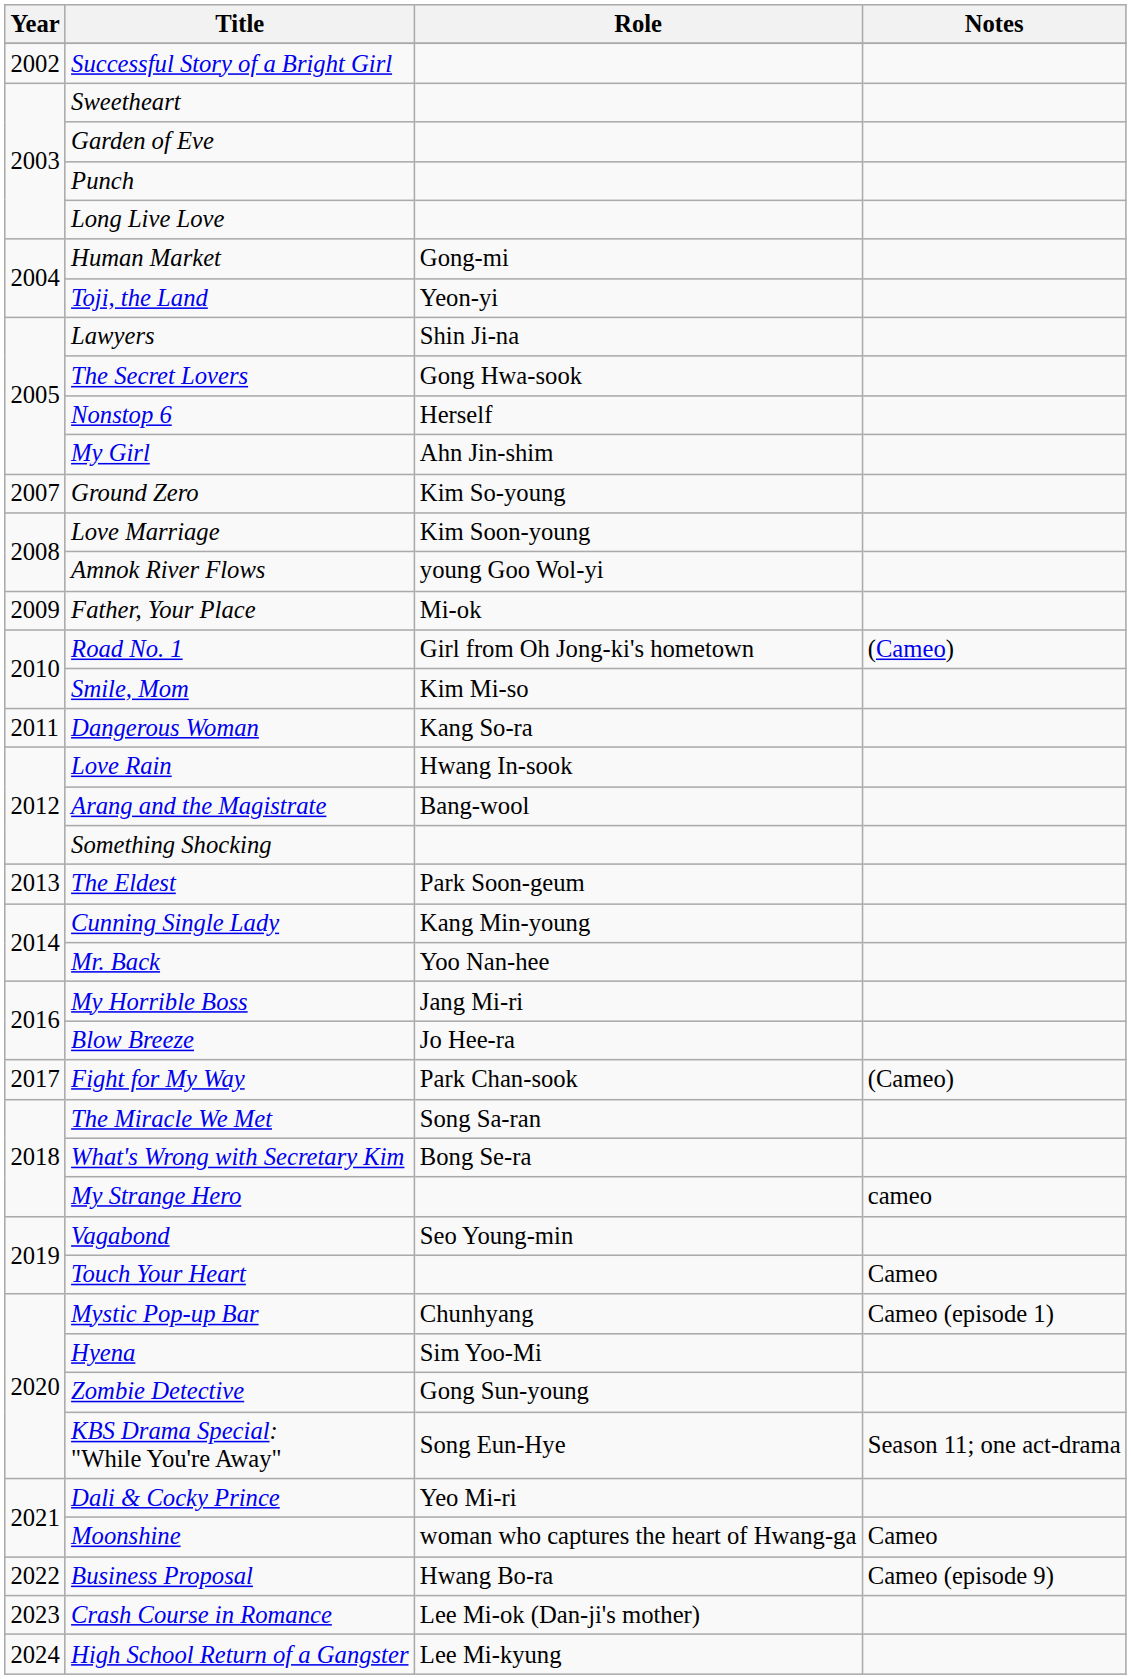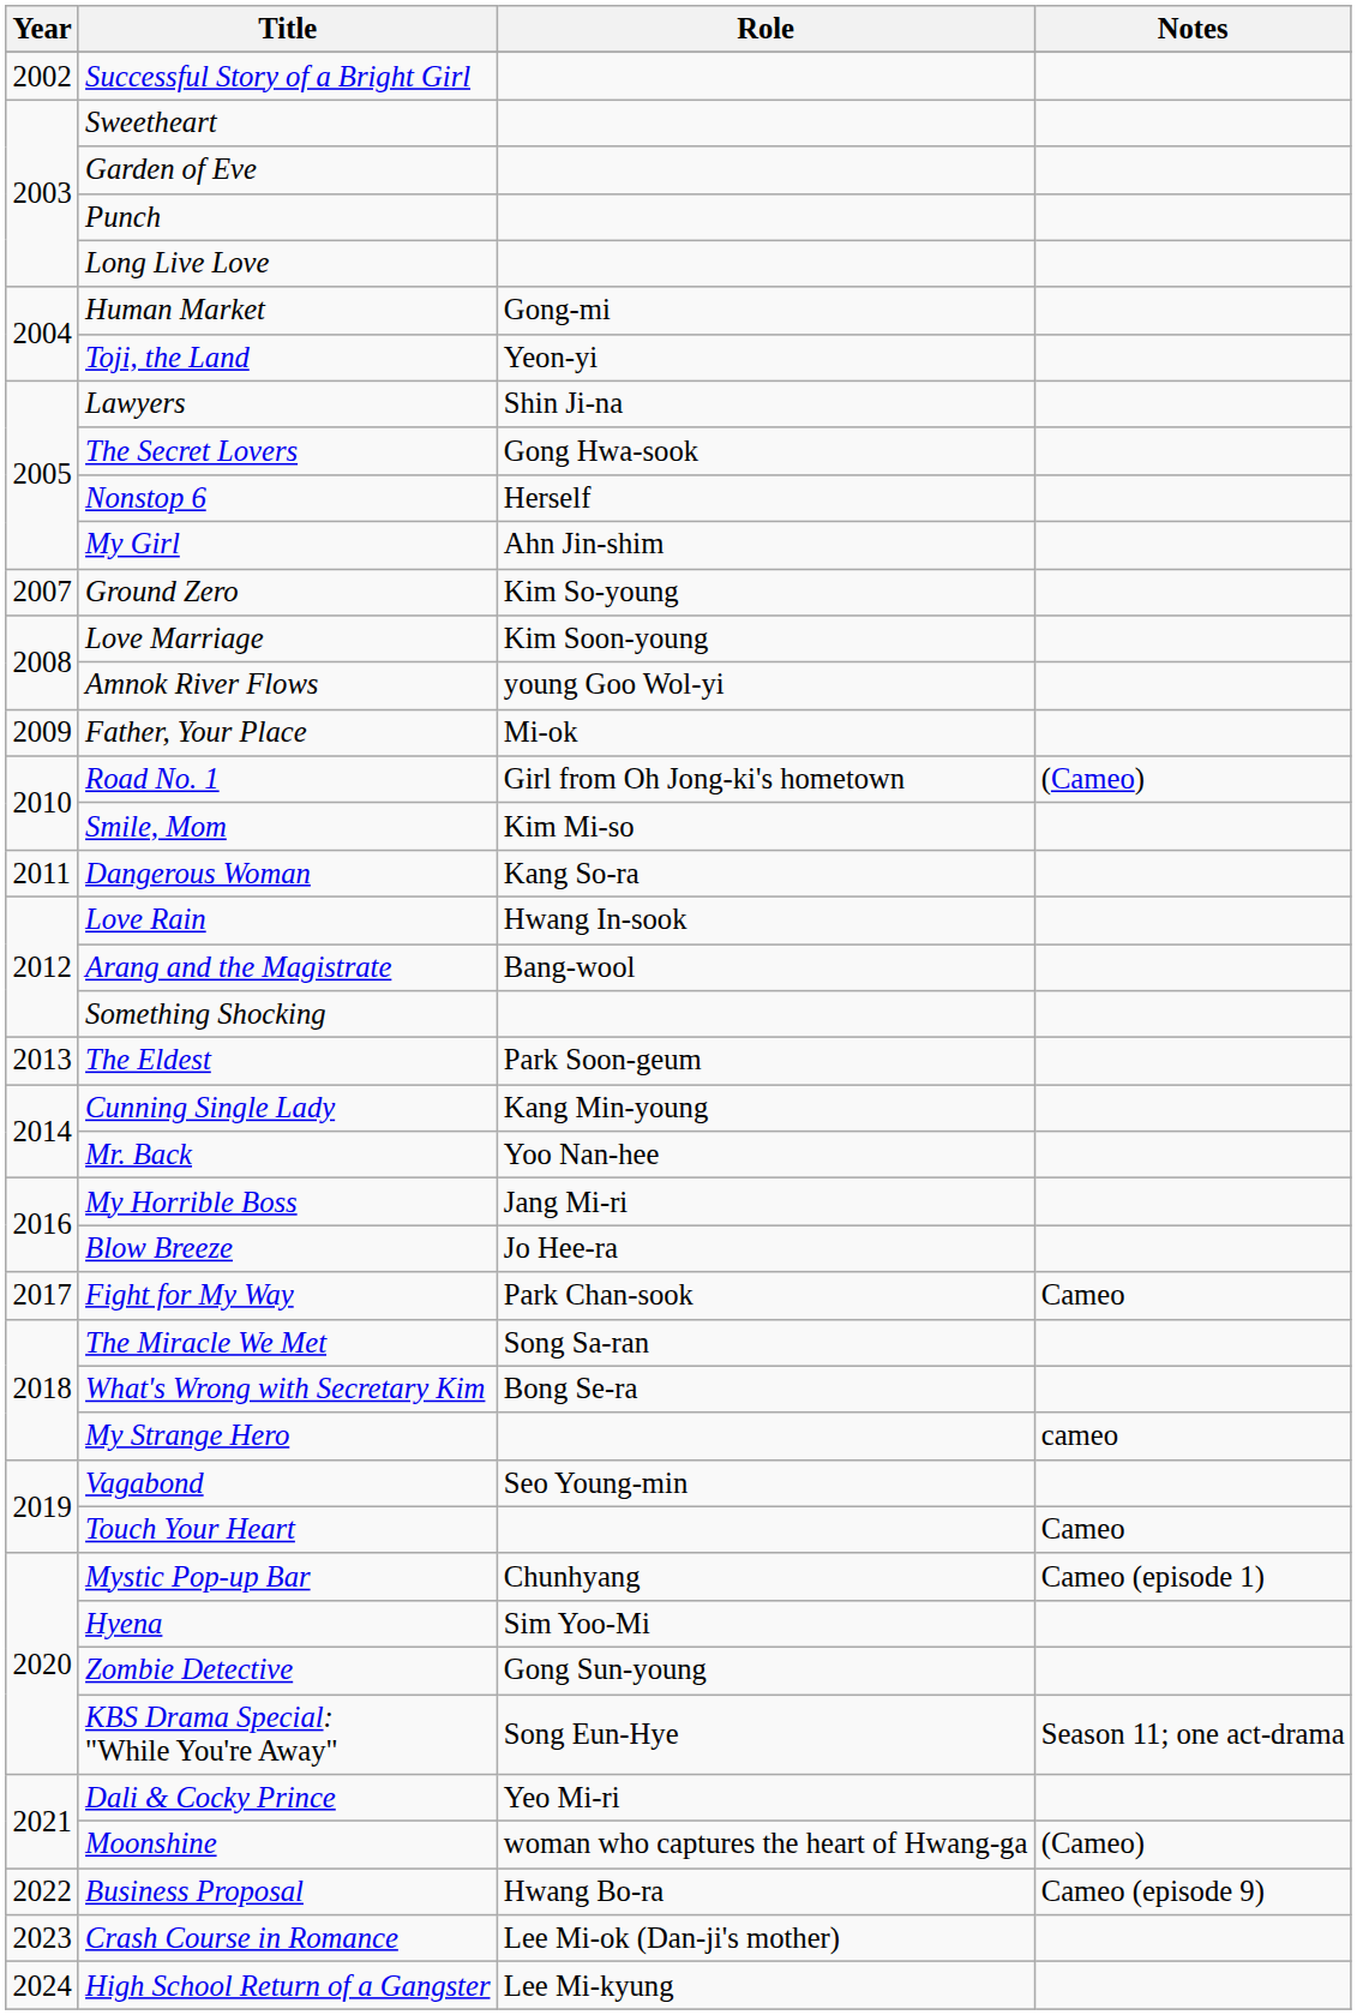Fight for My Way | Notes: (Cameo) -> Cameo
Moonshine | Notes: Cameo -> (Cameo)
